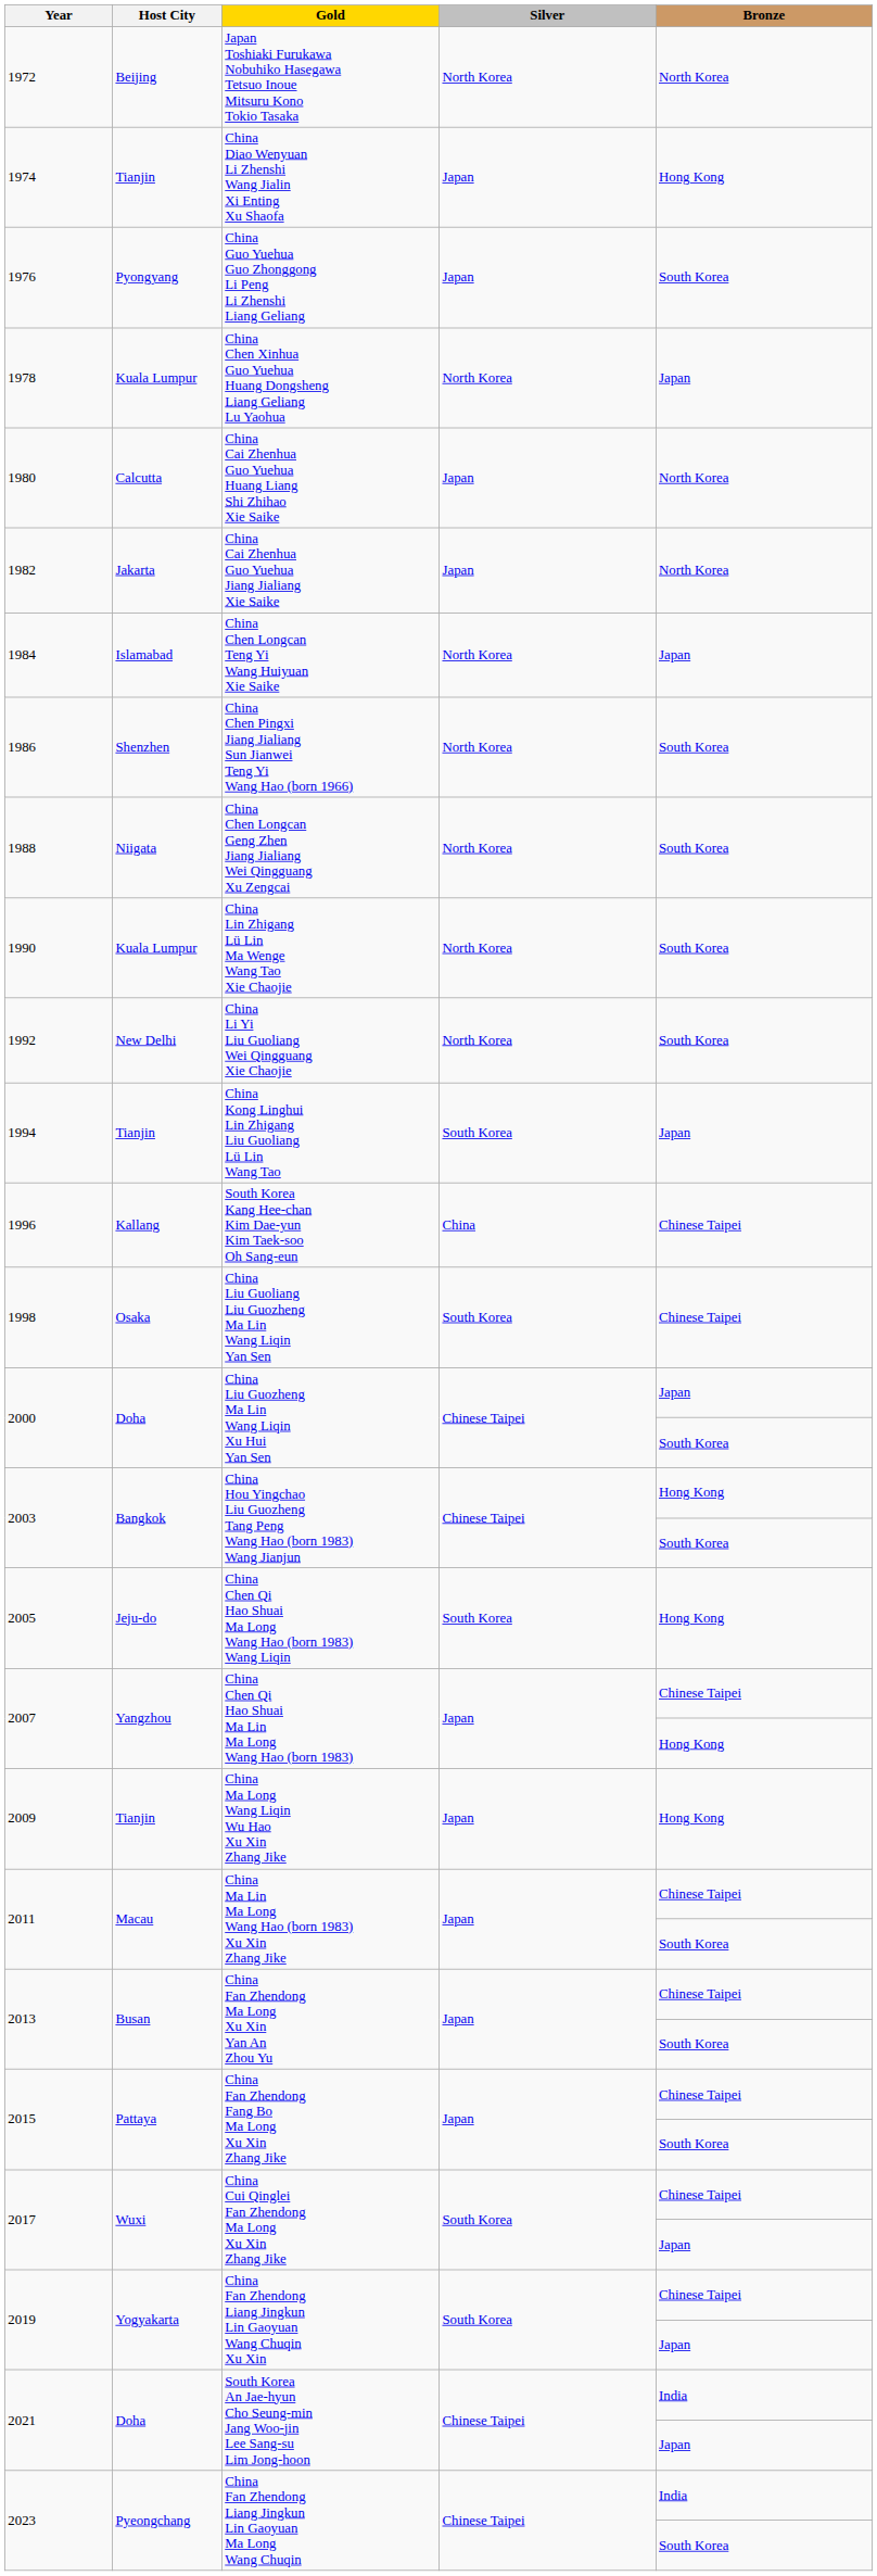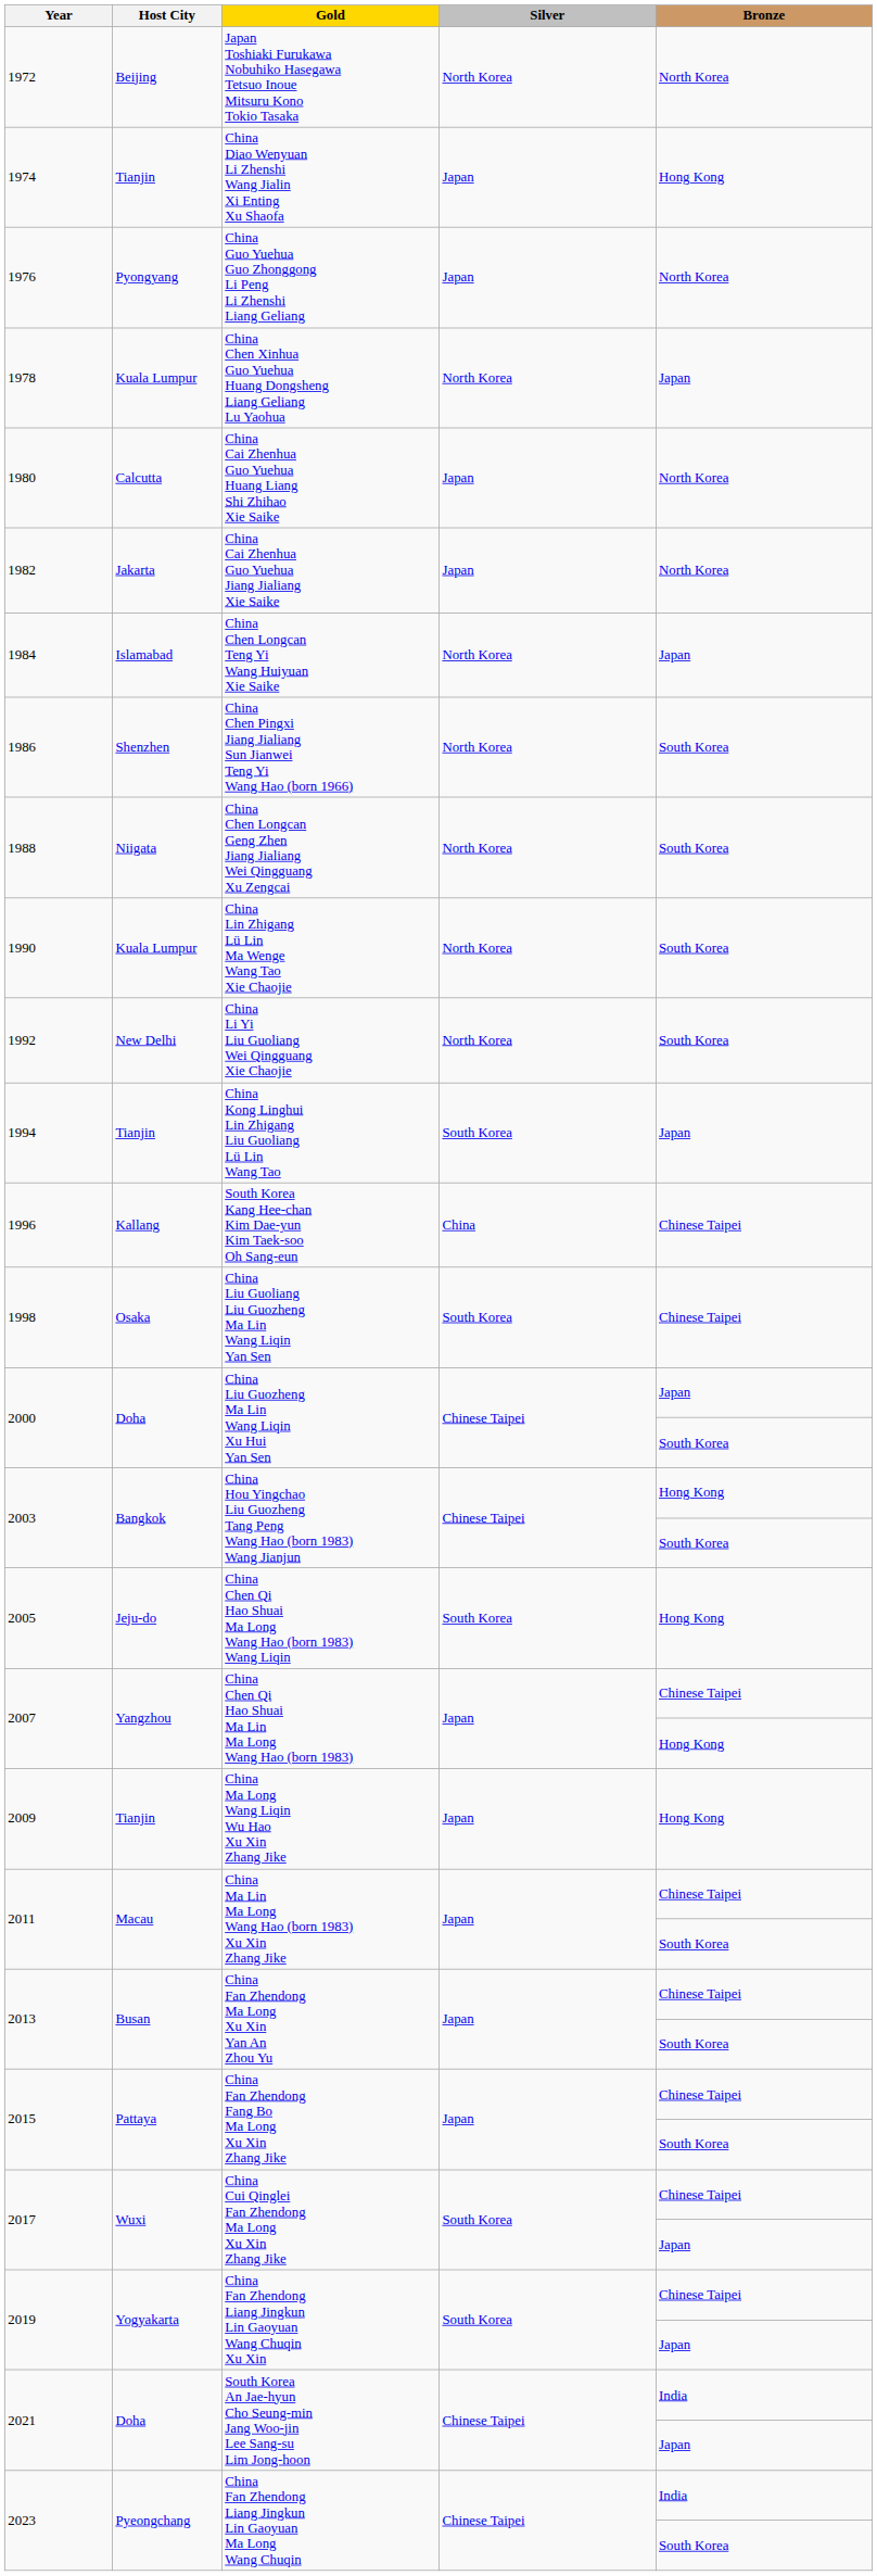1976 | Bronze: South Korea -> North Korea
